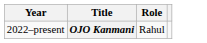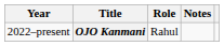+ column: Notes
